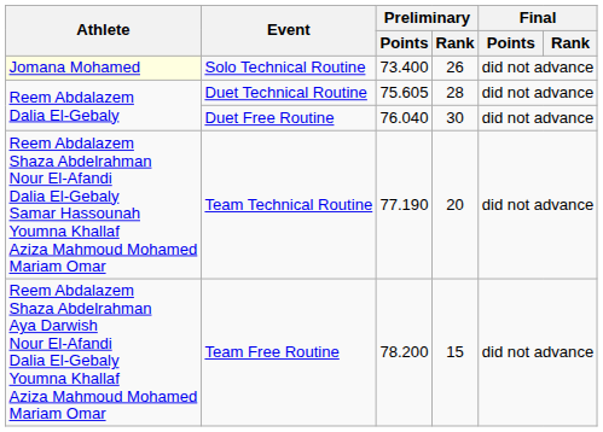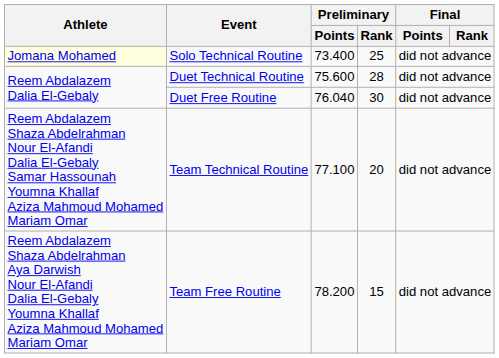Solo Technical Routine | Preliminary / Rank: 26 -> 25
Duet Technical Routine | Preliminary / Points: 75.605 -> 75.600
Team Technical Routine | Preliminary / Points: 77.190 -> 77.100
